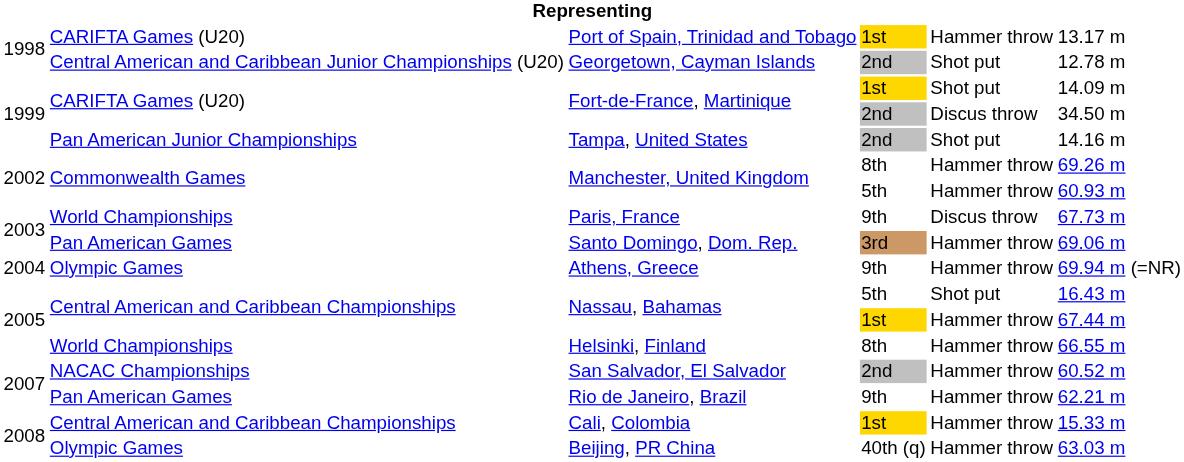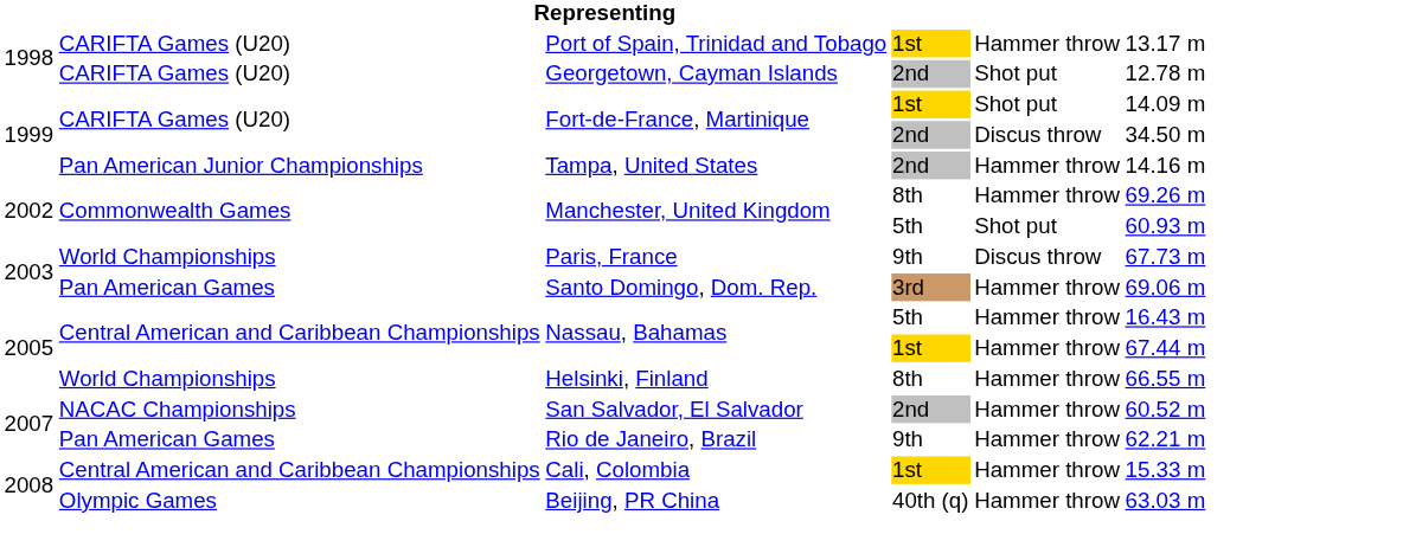Georgetown, Cayman Islands | column 2: Central American and Caribbean Junior Championships (U20) -> CARIFTA Games (U20)
Tampa, United States | column 5: Shot put -> Hammer throw
Manchester, United Kingdom / 5th | column 5: Hammer throw -> Shot put
- row: 2004 | Olympic Games | Athens, Greece | 9th | Hammer throw | 69.94 m (=NR)
Nassau, Bahamas / 5th | column 5: Shot put -> Hammer throw
